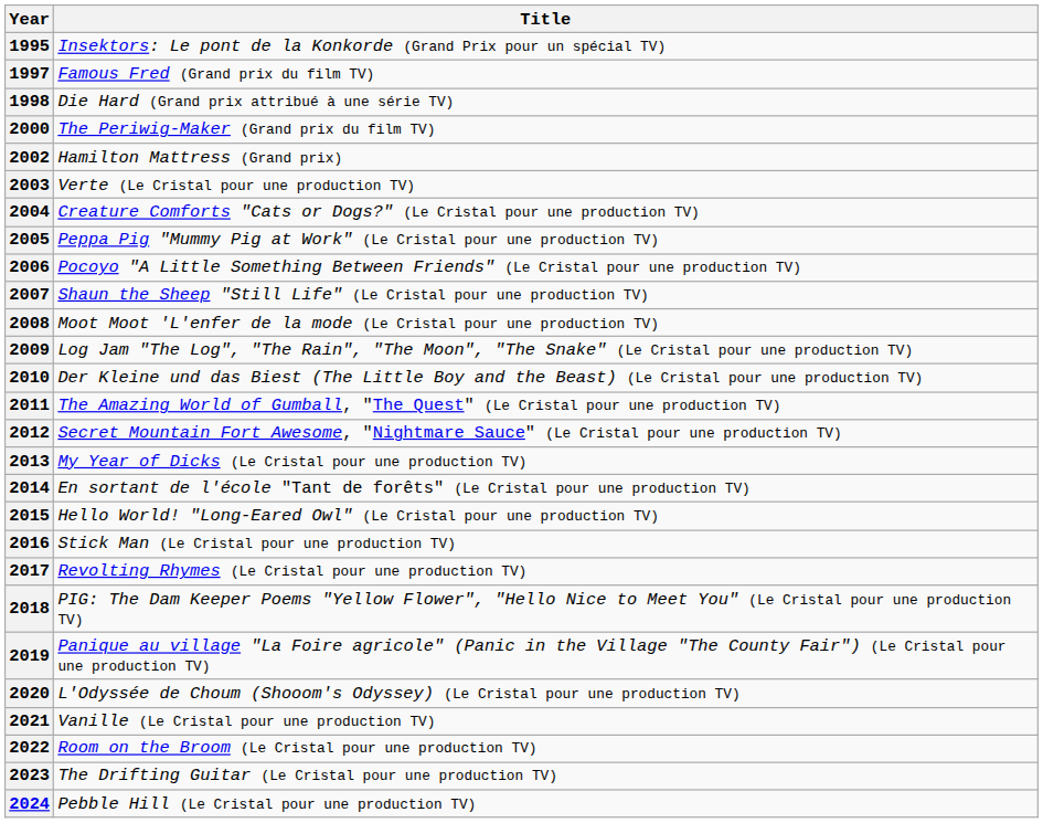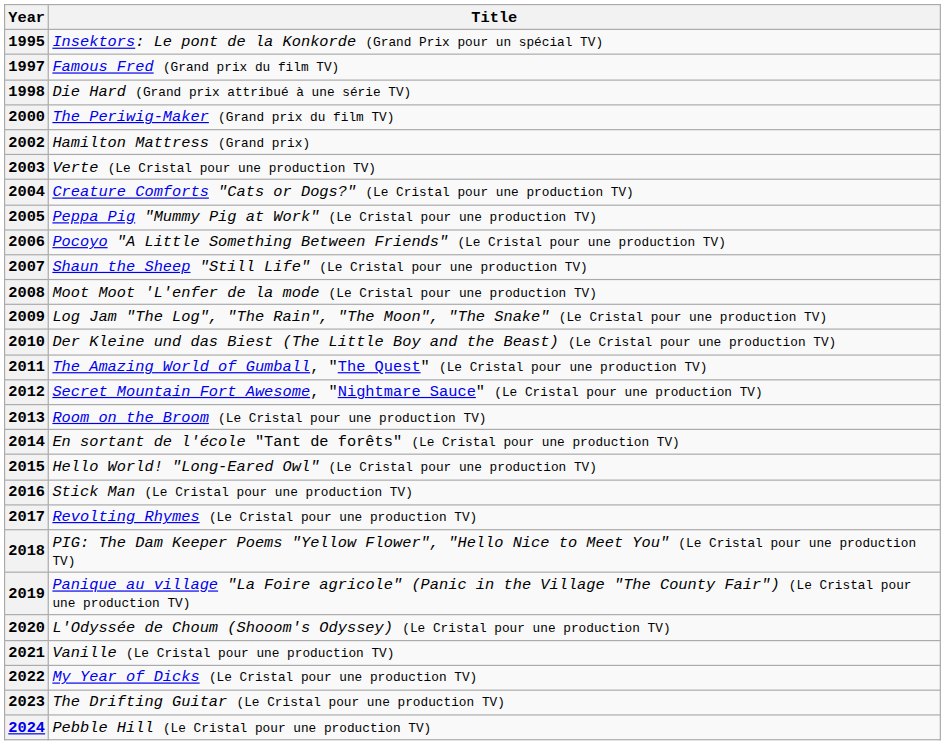2013 | Title: My Year of Dicks (Le Cristal pour une production TV) -> Room on the Broom (Le Cristal pour une production TV)
2022 | Title: Room on the Broom (Le Cristal pour une production TV) -> My Year of Dicks (Le Cristal pour une production TV)
